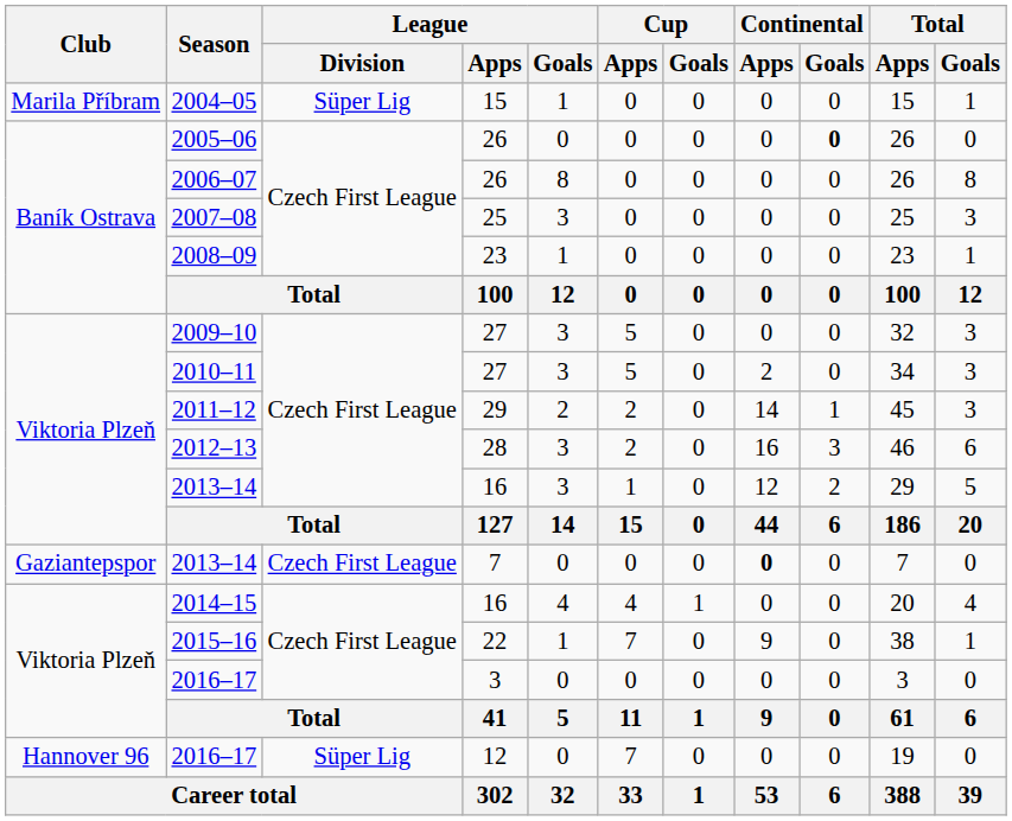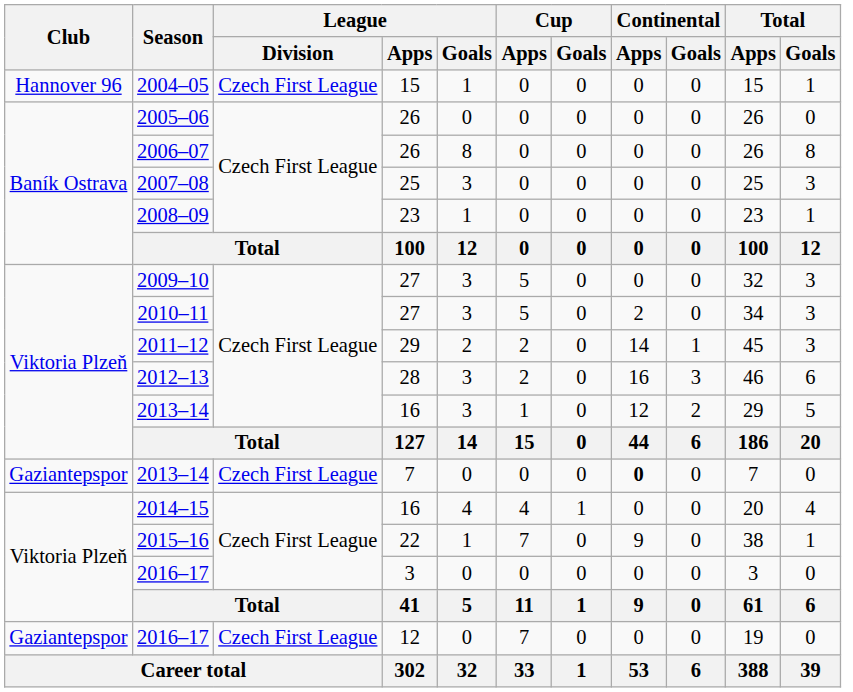2004–05 | Club: Marila Příbram -> Hannover 96
2004–05 | League / Division: Süper Lig -> Czech First League
2005–06 | Continental / Goals: bold -> normal
2016–17 / 12 | Club: Hannover 96 -> Gaziantepspor
2016–17 / 12 | League / Division: Süper Lig -> Czech First League
